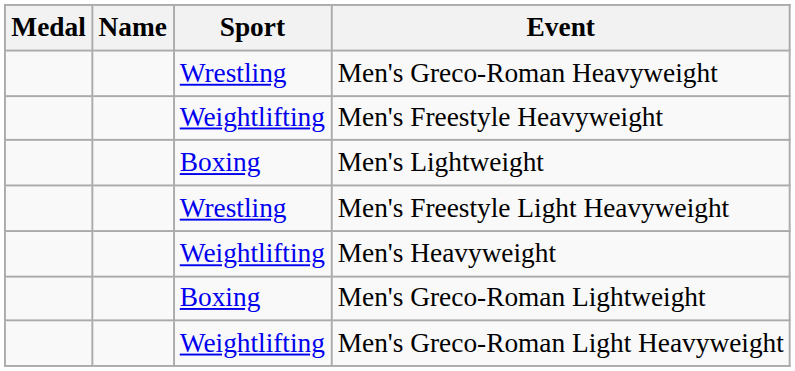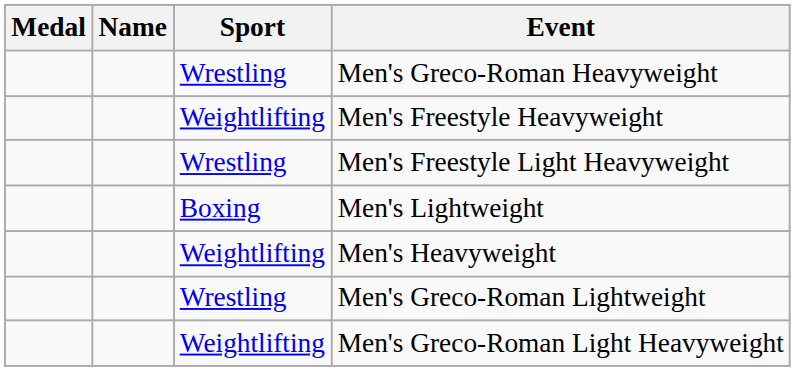rows swapped: Men's Lightweight <-> Men's Freestyle Light Heavyweight
Men's Greco-Roman Lightweight | Sport: Boxing -> Wrestling
